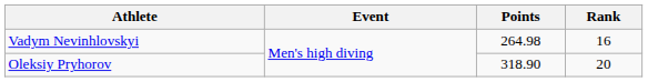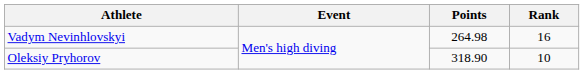Oleksiy Pryhorov | Rank: 20 -> 10
